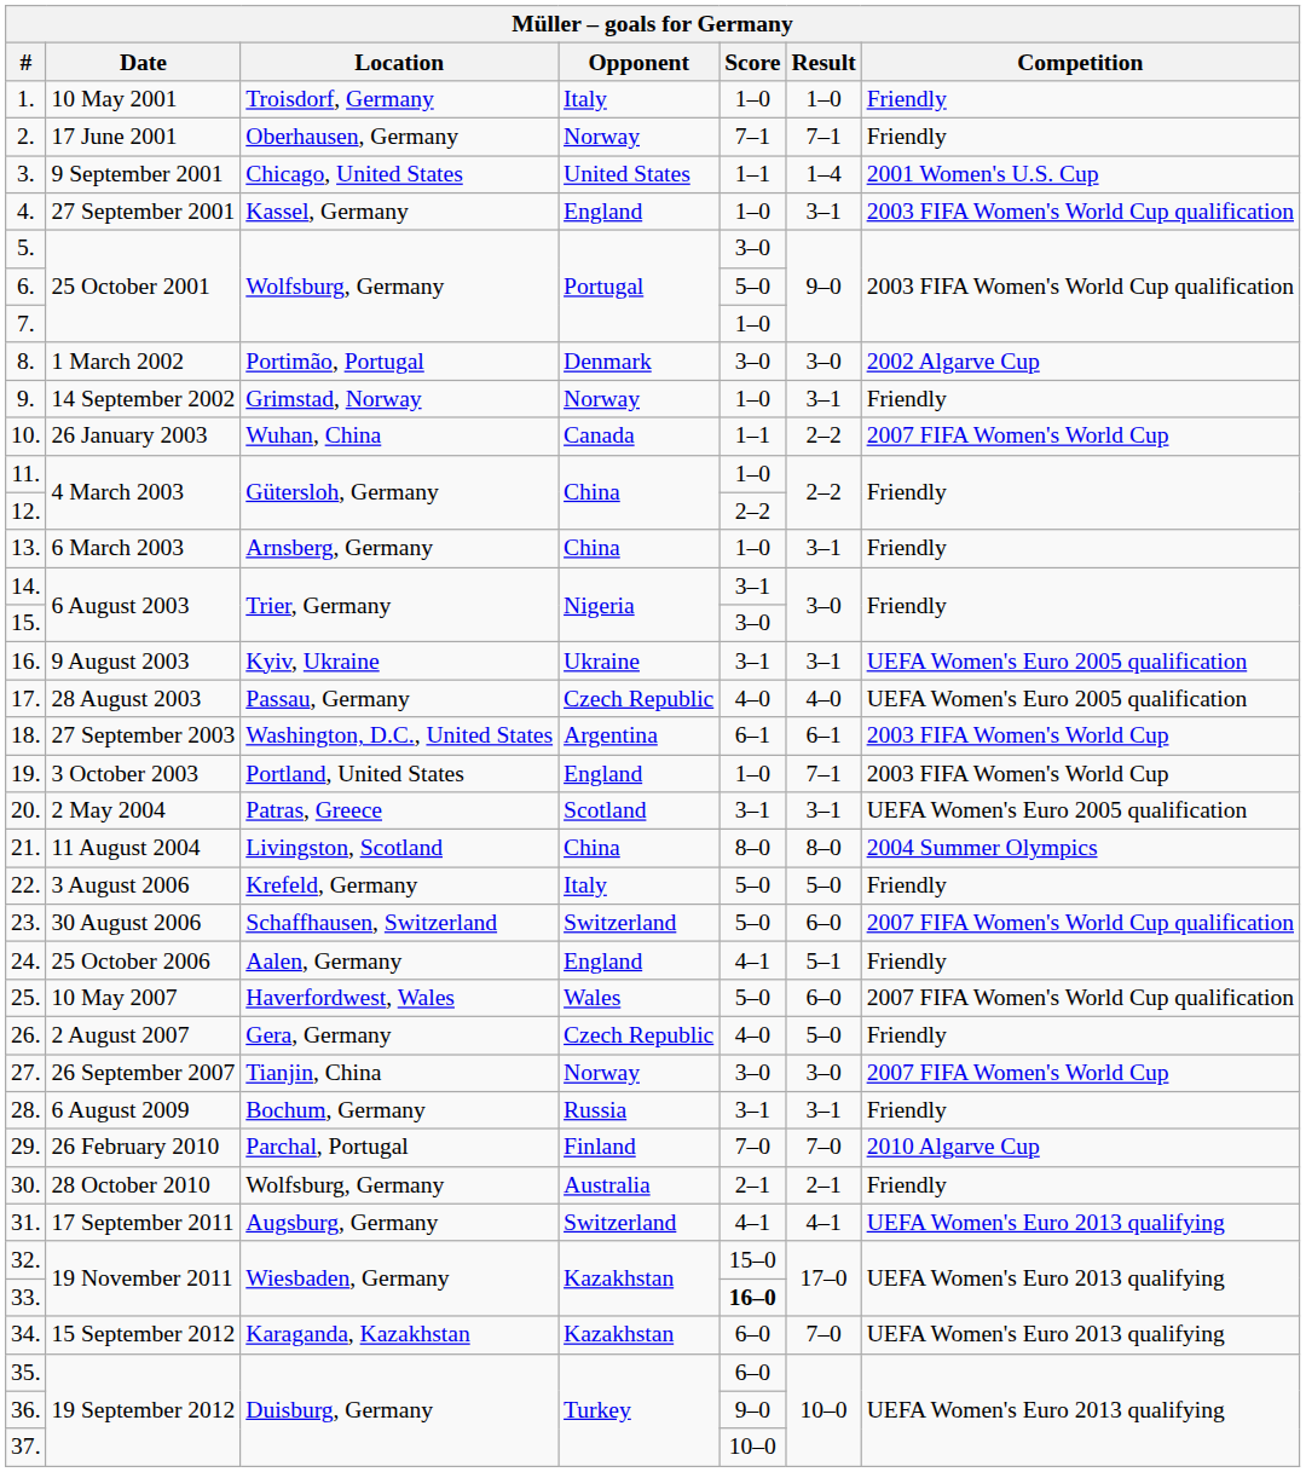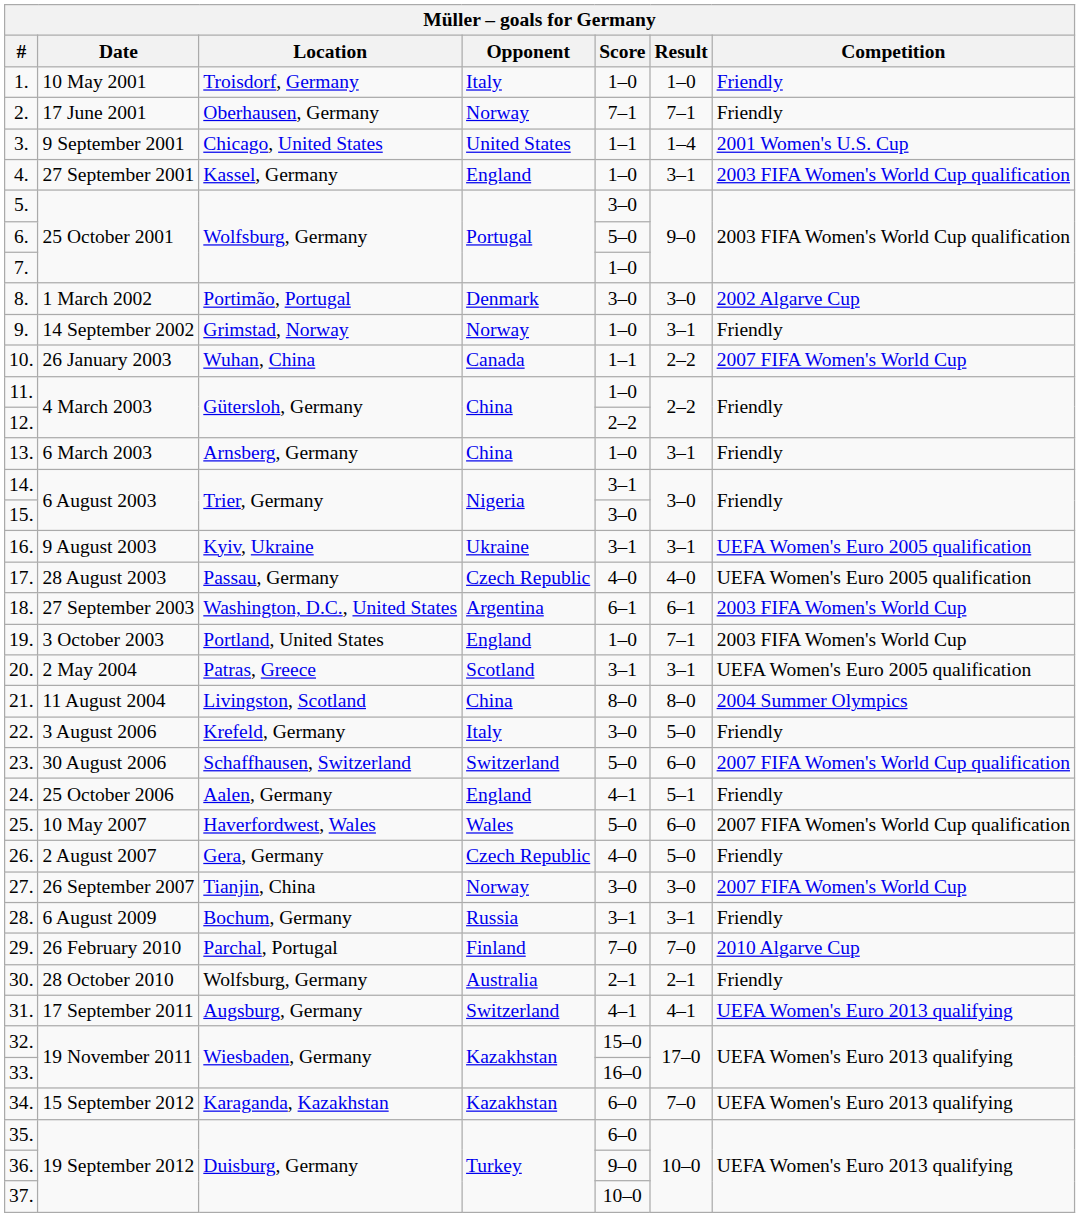22. | Score: 5–0 -> 3–0
33. | Score: bold -> normal
